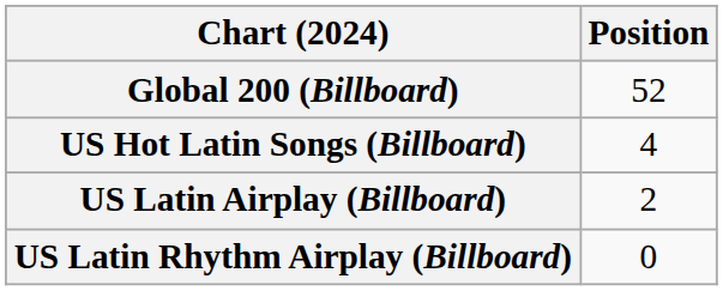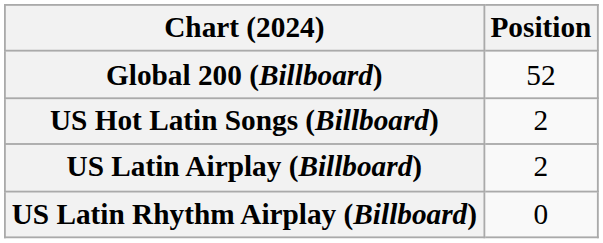US Hot Latin Songs (Billboard) | Position: 4 -> 2
